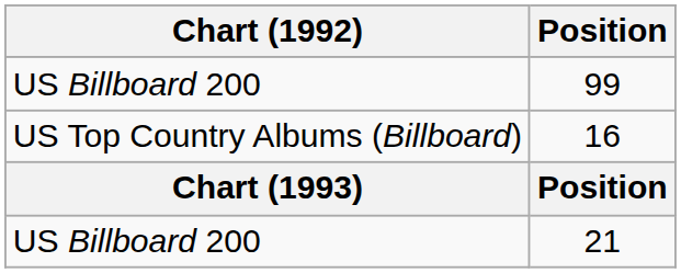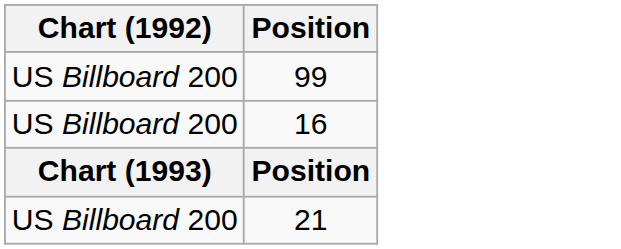16 | Chart (1992): US Top Country Albums (Billboard) -> US Billboard 200
